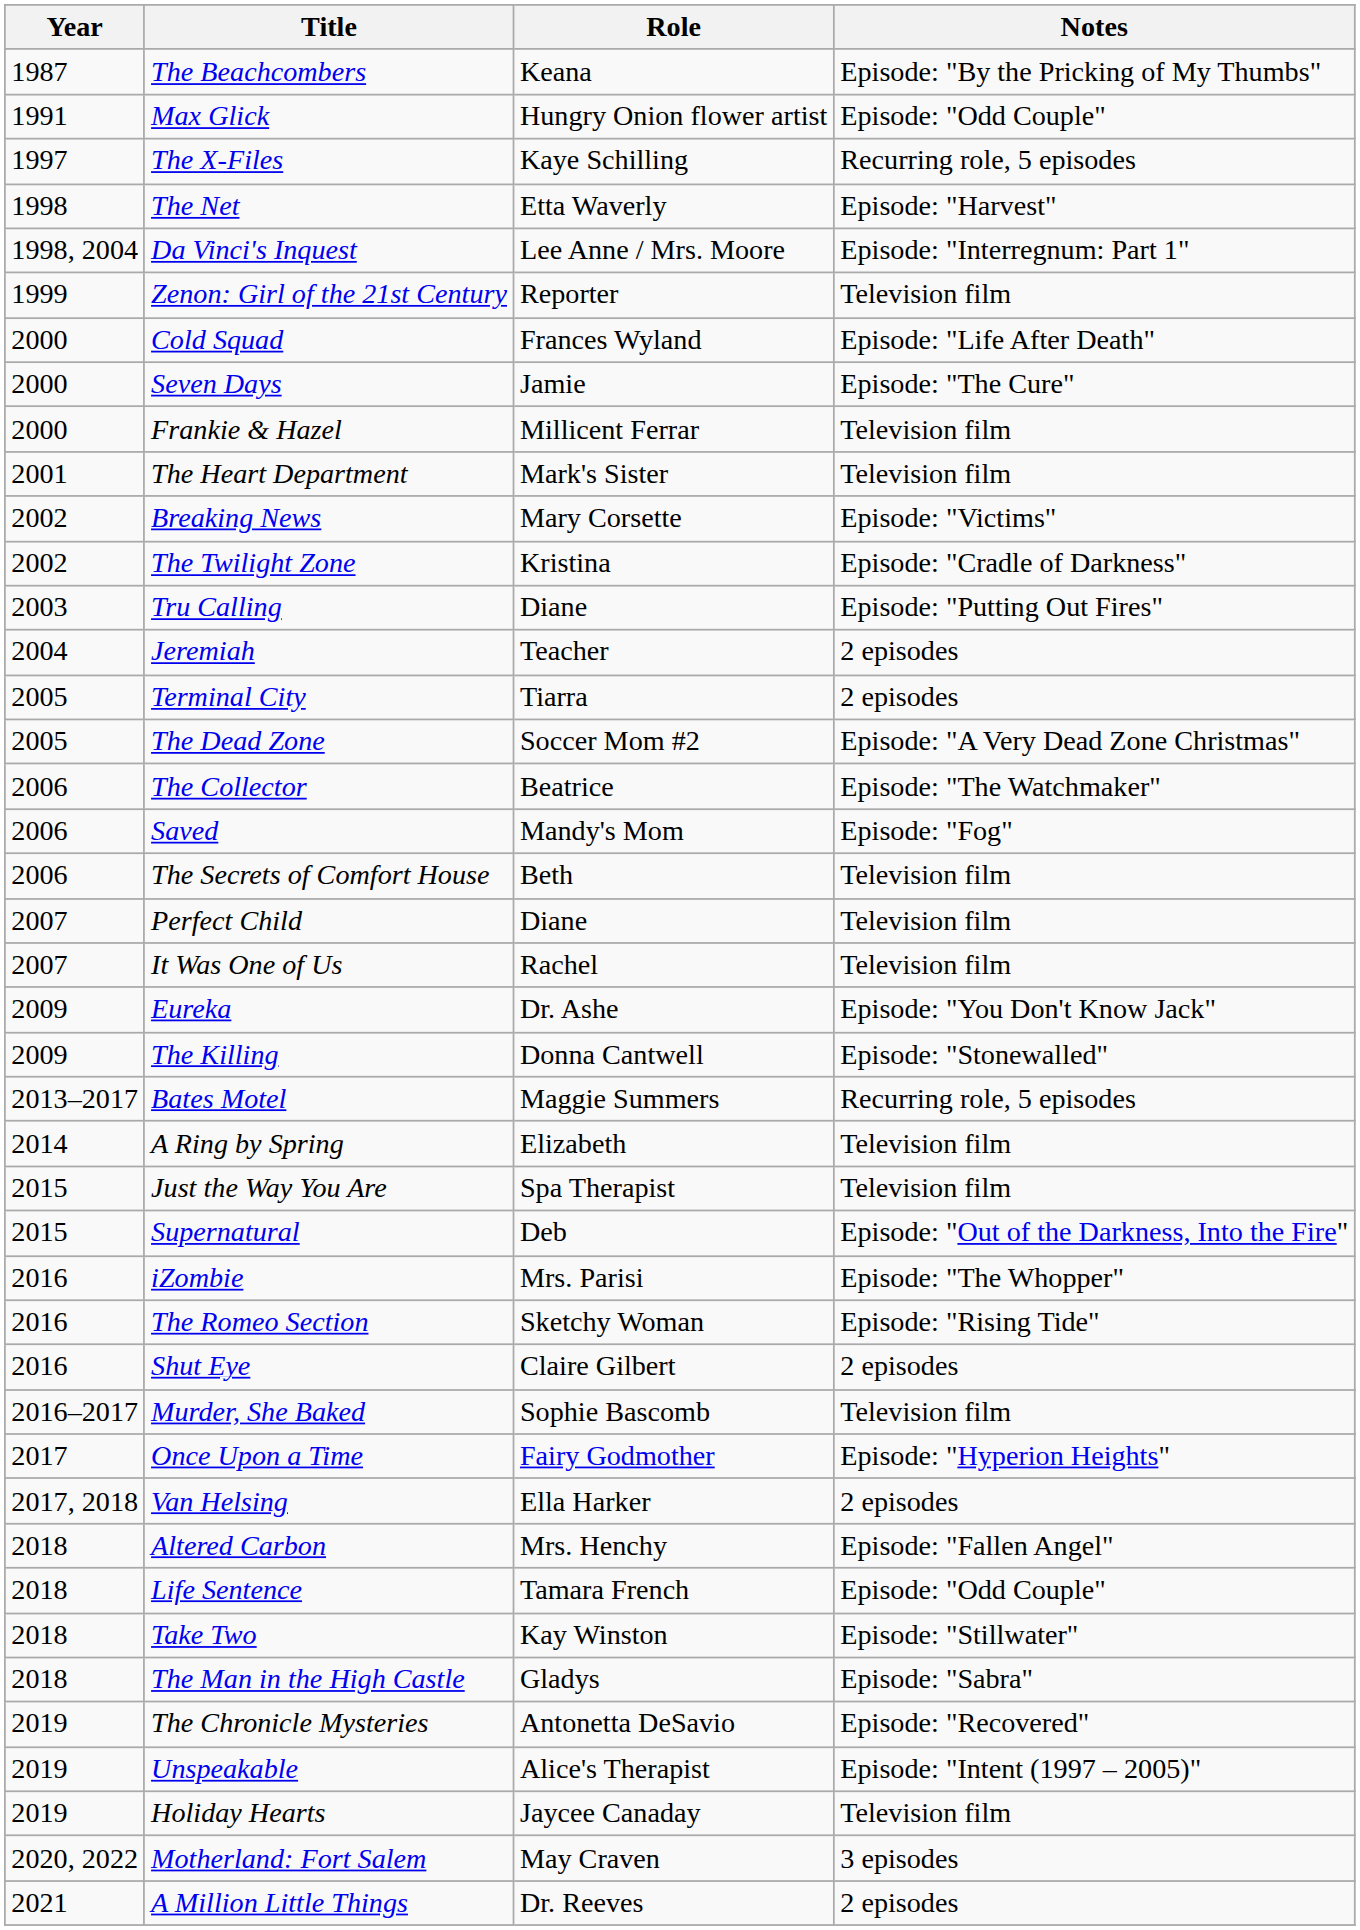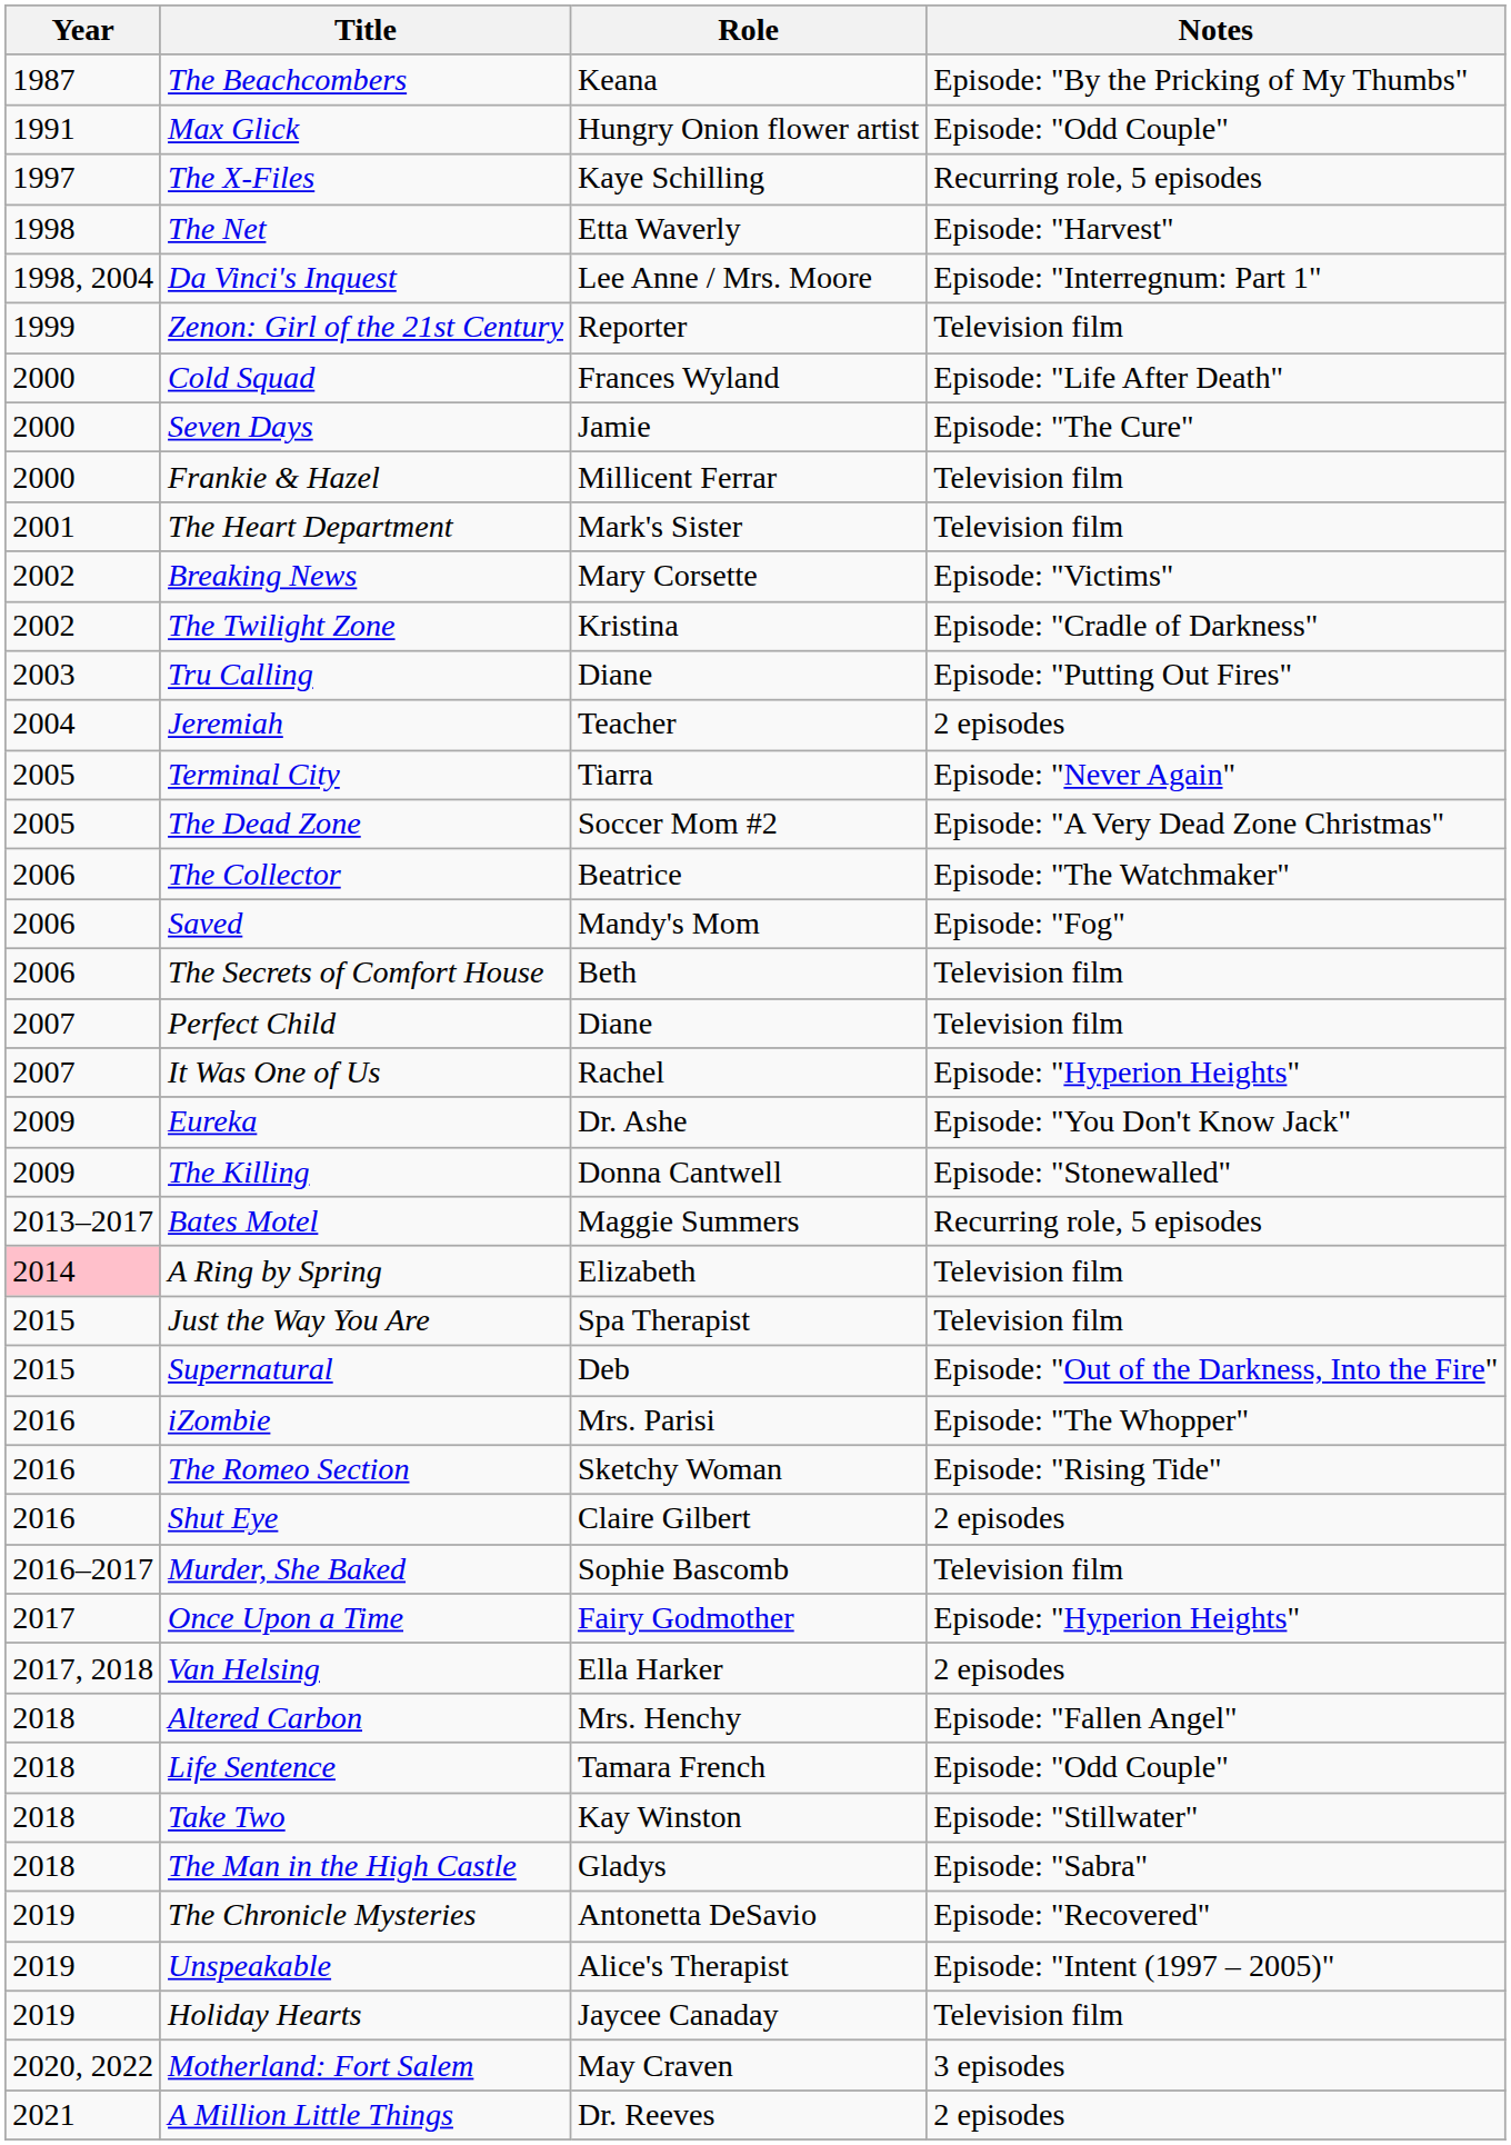Terminal City | Notes: 2 episodes -> Episode: "Never Again"
It Was One of Us | Notes: Television film -> Episode: "Hyperion Heights"
A Ring by Spring | Year: no background -> pink background
